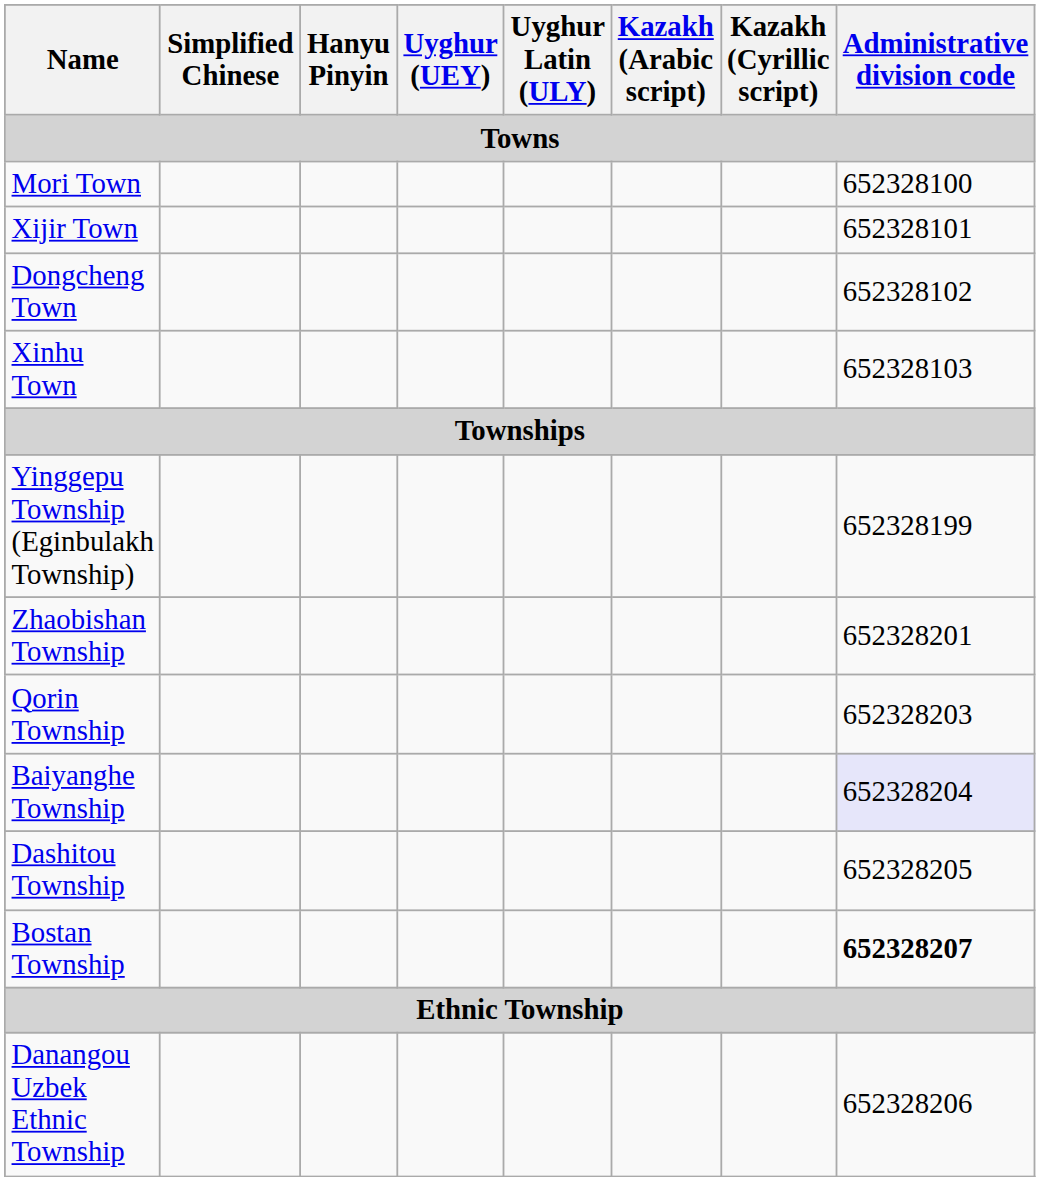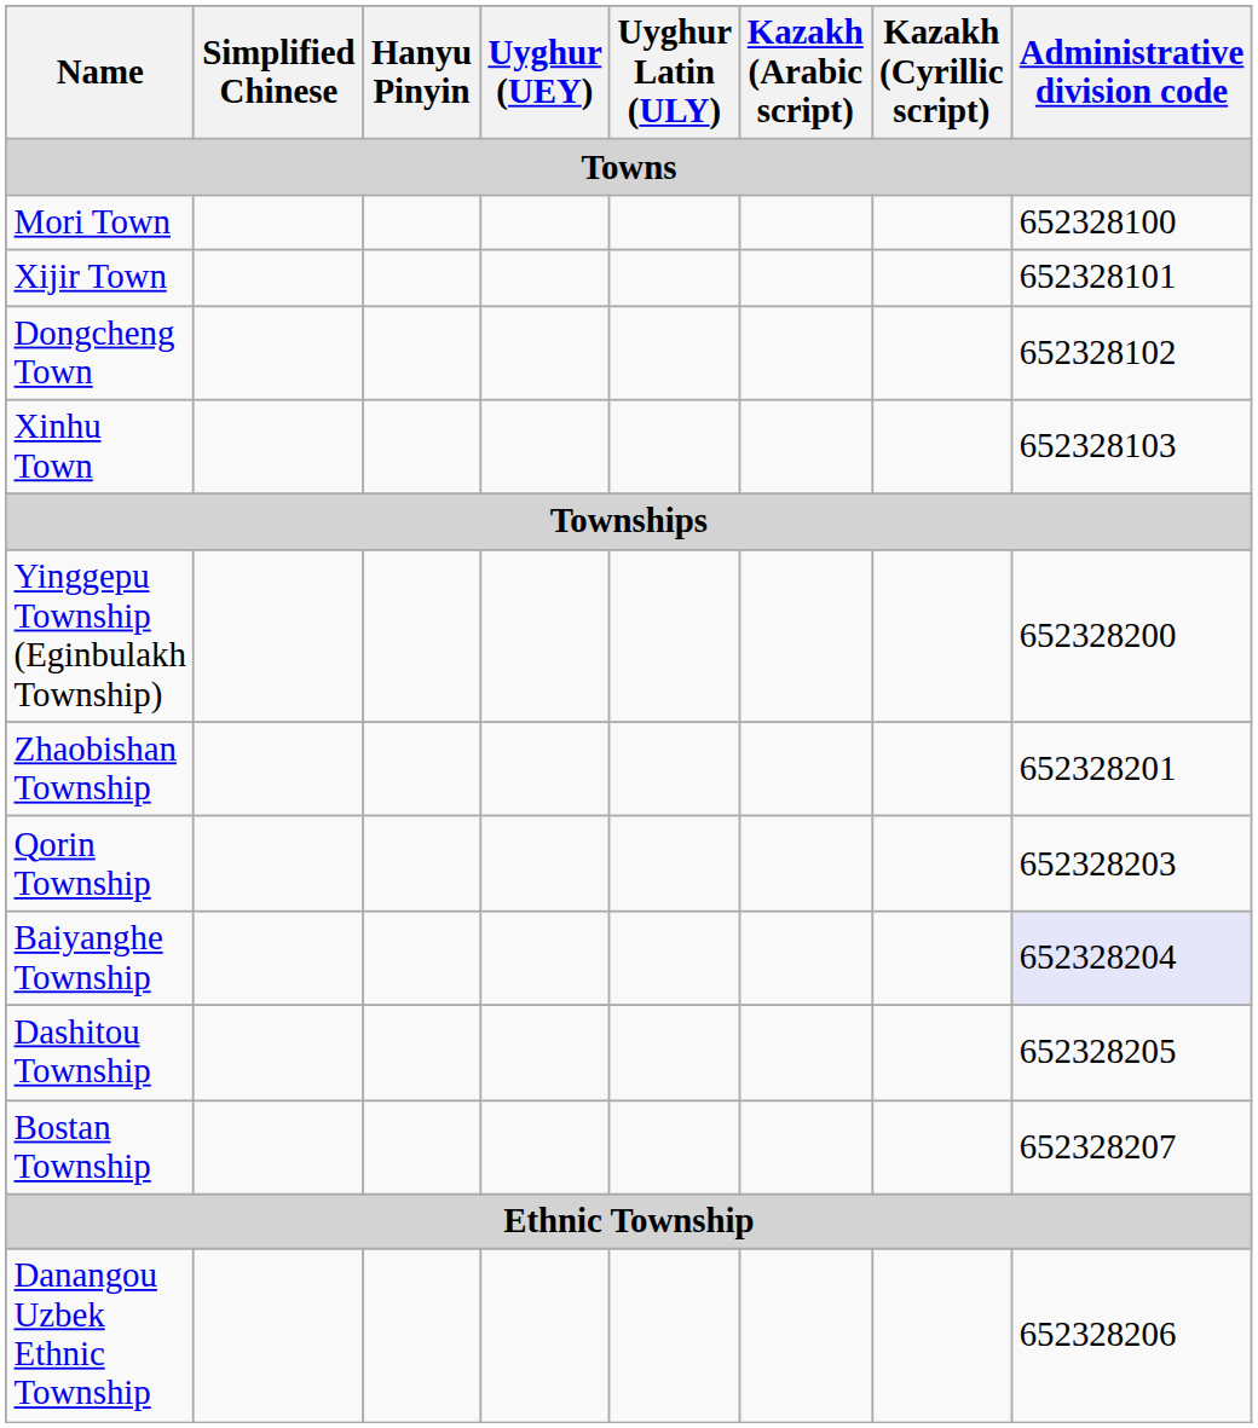Yinggepu Township (Eginbulakh Township) | Administrative division code: 652328199 -> 652328200
Bostan Township | Administrative division code: bold -> normal
